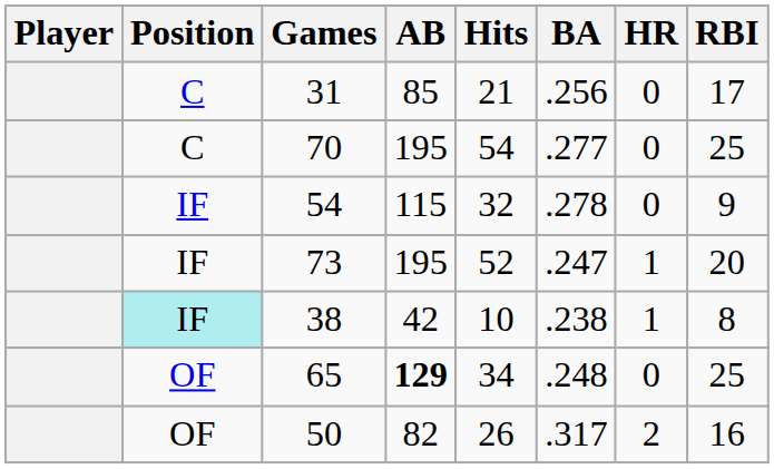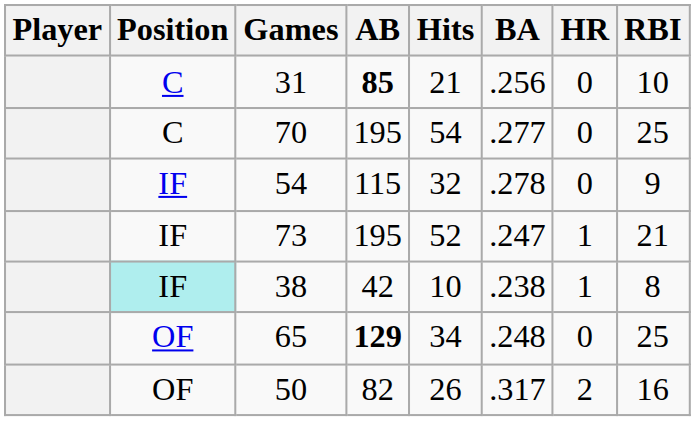31 | AB: normal -> bold
31 | RBI: 17 -> 10
73 | RBI: 20 -> 21
